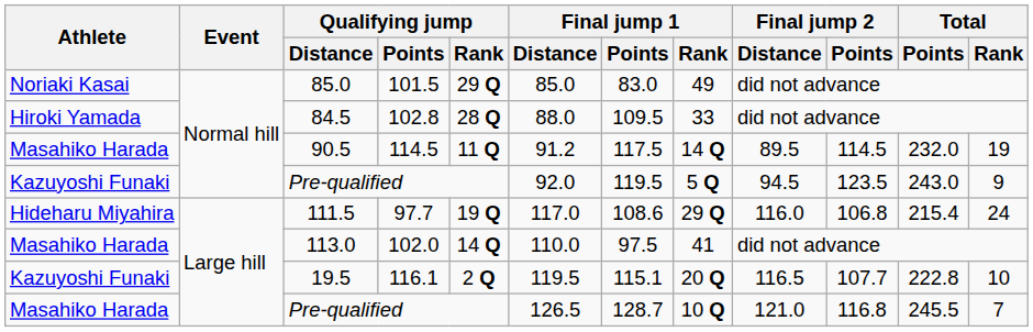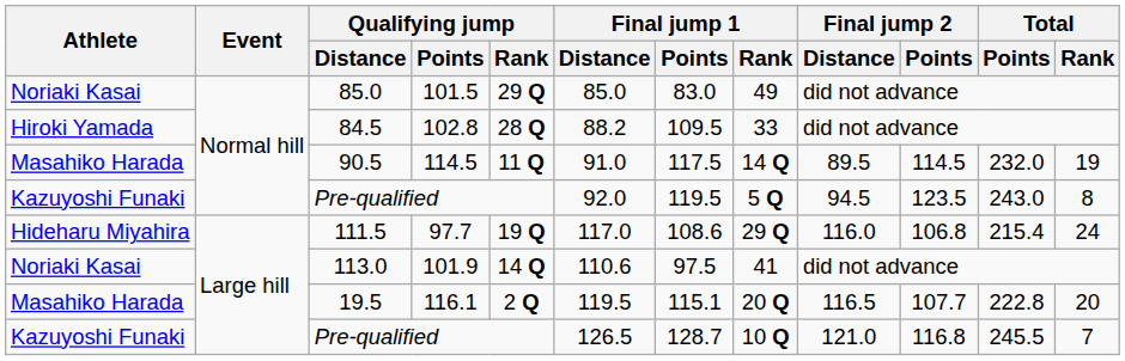84.5 | Final jump 1 / Distance: 88.0 -> 88.2
90.5 | Final jump 1 / Distance: 91.2 -> 91.0
Normal hill / Pre-qualified | Total / Rank: 9 -> 8
113.0 | Athlete: Masahiko Harada -> Noriaki Kasai
113.0 | Qualifying jump / Points: 102.0 -> 101.9
113.0 | Final jump 1 / Distance: 110.0 -> 110.6
19.5 | Athlete: Kazuyoshi Funaki -> Masahiko Harada
19.5 | Total / Rank: 10 -> 20
Large hill / Pre-qualified | Athlete: Masahiko Harada -> Kazuyoshi Funaki
